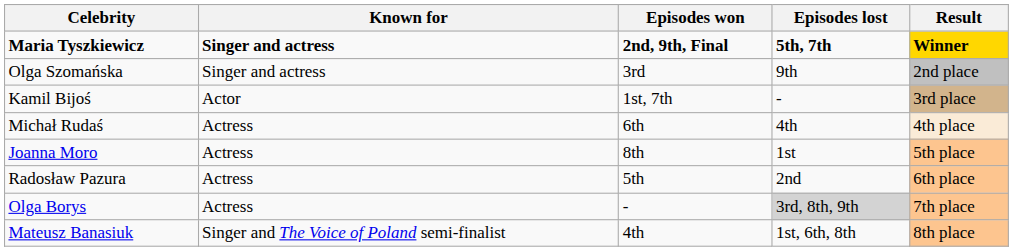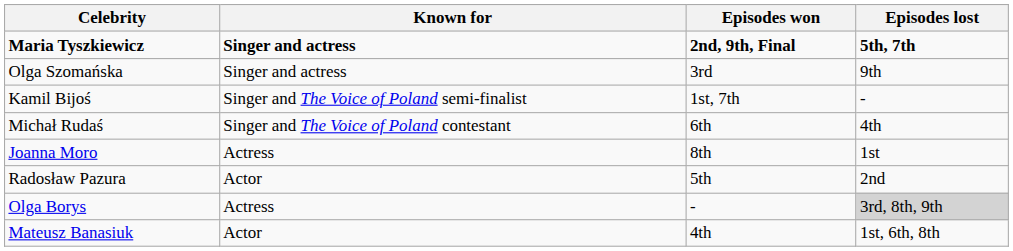- column: Result | Winner | 2nd place | 3rd place | 4th place | 5th place | 6th place | 7th place | 8th place
Kamil Bijoś | Known for: Actor -> Singer and The Voice of Poland semi-finalist
Michał Rudaś | Known for: Actress -> Singer and The Voice of Poland contestant
Radosław Pazura | Known for: Actress -> Actor
Mateusz Banasiuk | Known for: Singer and The Voice of Poland semi-finalist -> Actor
